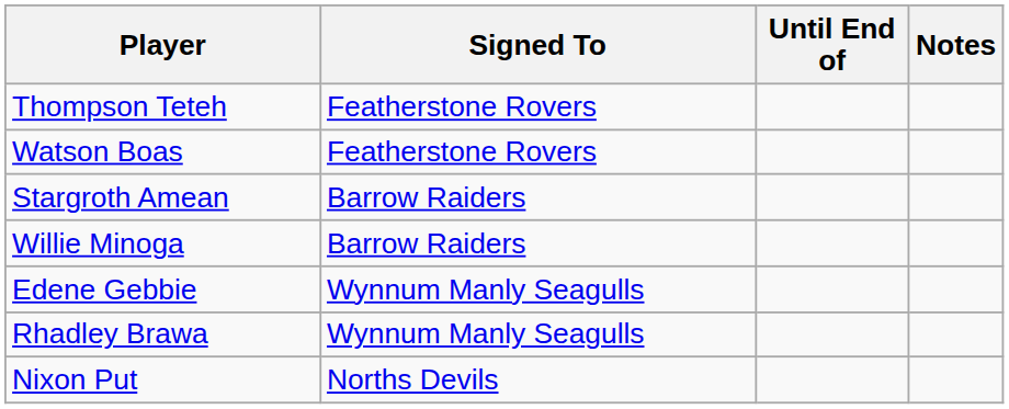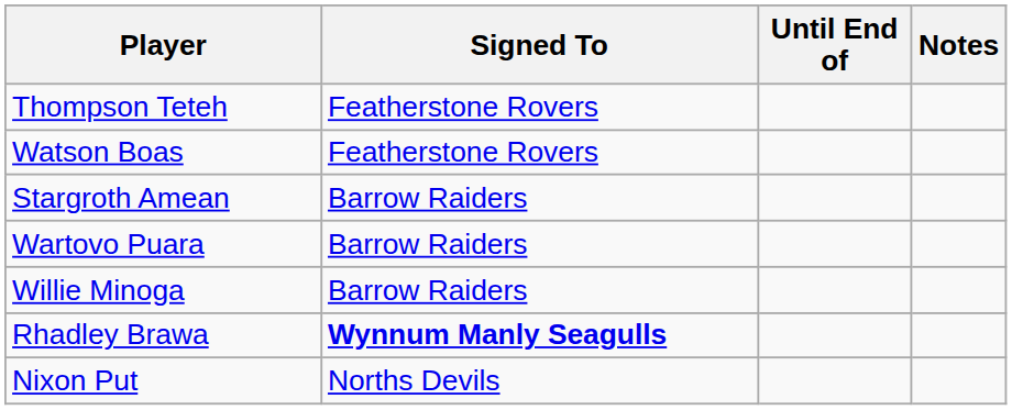+ row: Wartovo Puara | Barrow Raiders
- row: Edene Gebbie | Wynnum Manly Seagulls
Rhadley Brawa | Signed To: normal -> bold
